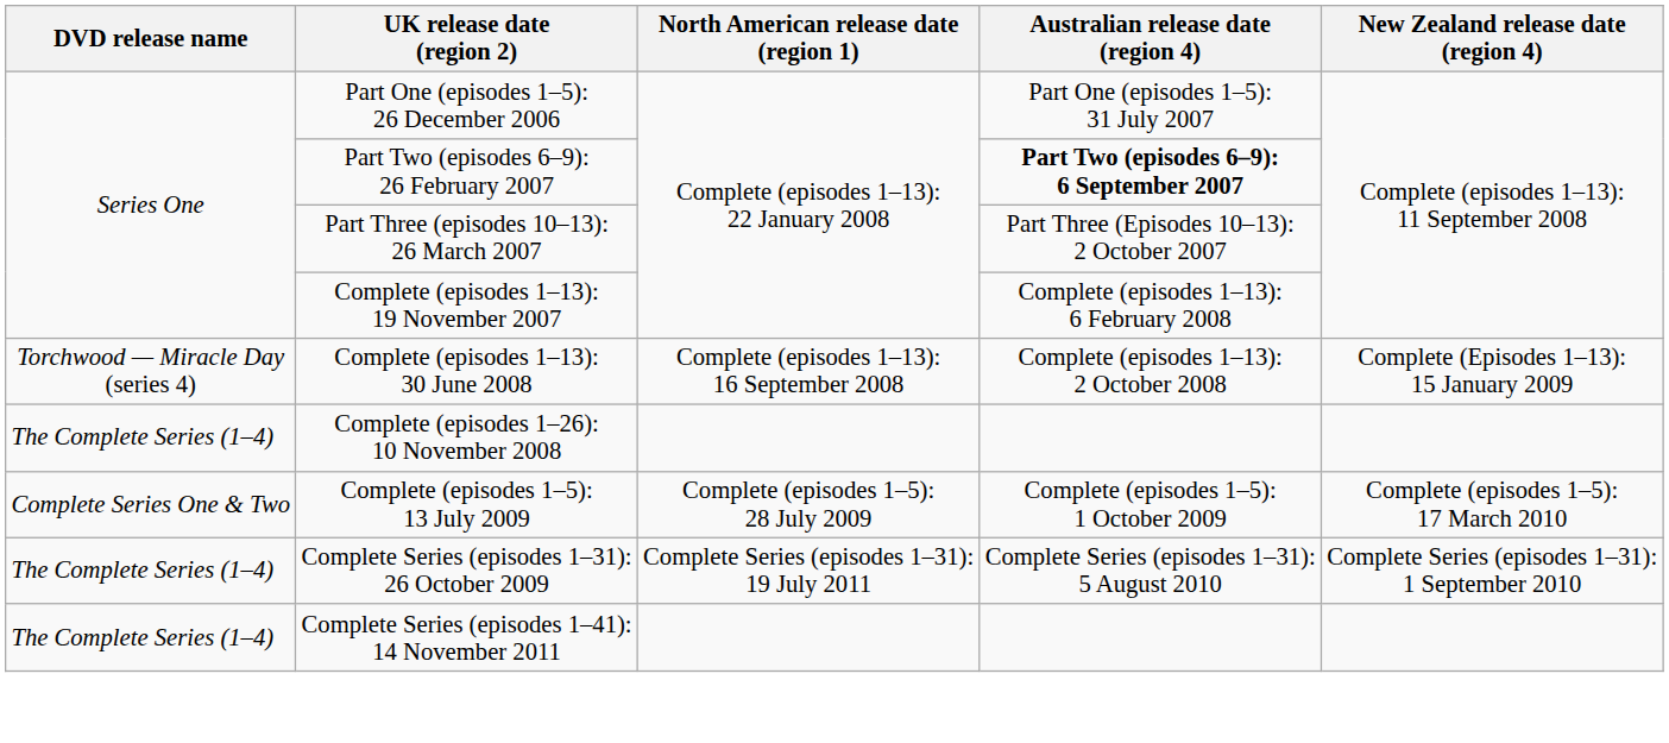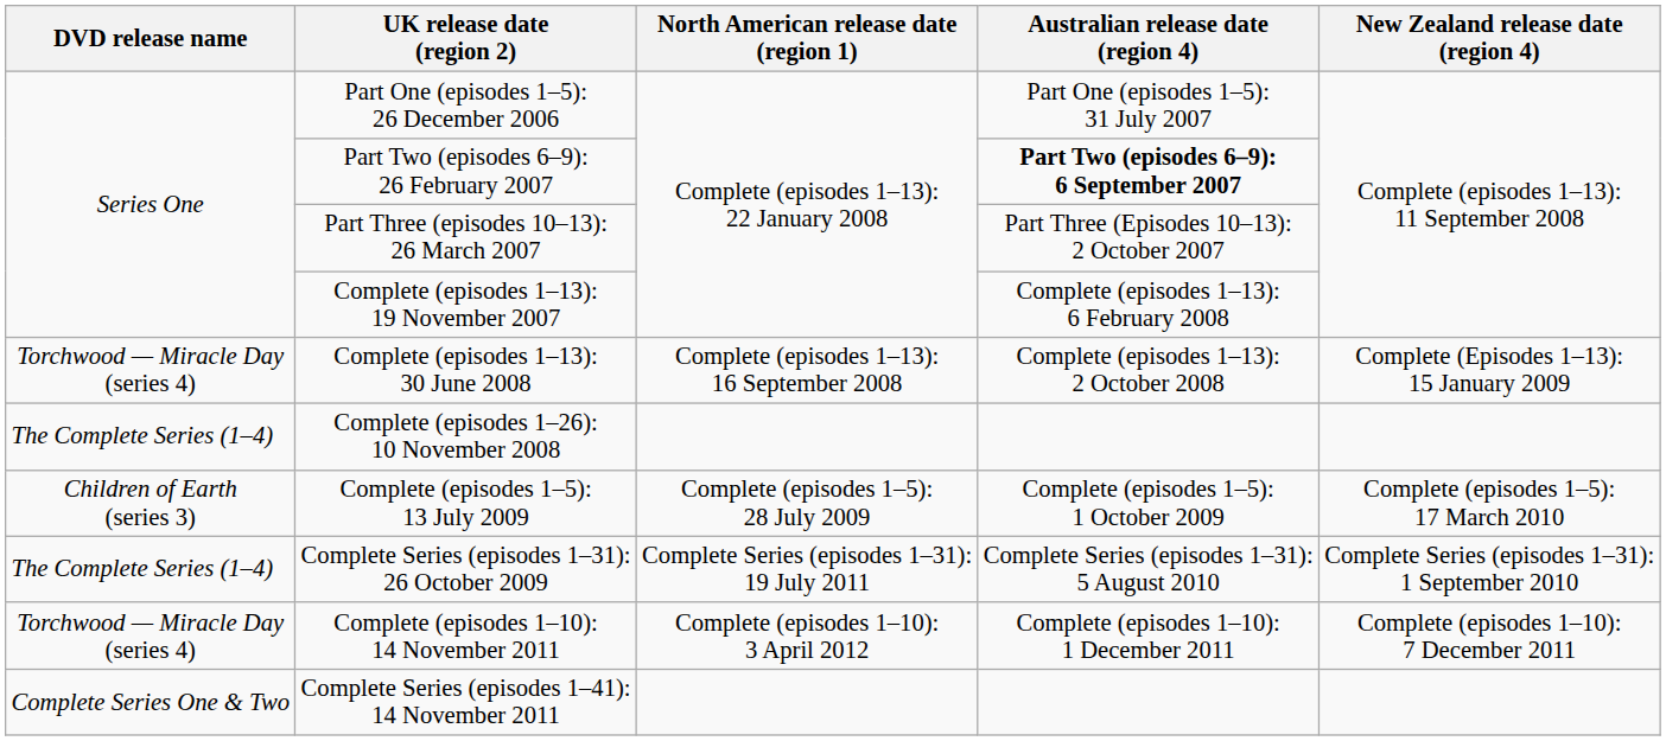Complete (episodes 1–5): 13 July 2009 | DVD release name: Complete Series One & Two -> Children of Earth (series 3)
+ row: Torchwood — Miracle Day (series 4) | Complete (episodes 1–10): 14 November 2011 | Complete (episodes 1–10): 3 April 2012 | Complete (episodes 1–10): 1 December 2011 | Complete (episodes 1–10): 7 December 2011
Complete Series (episodes 1–41): 14 November 2011 | DVD release name: The Complete Series (1–4) -> Complete Series One & Two
